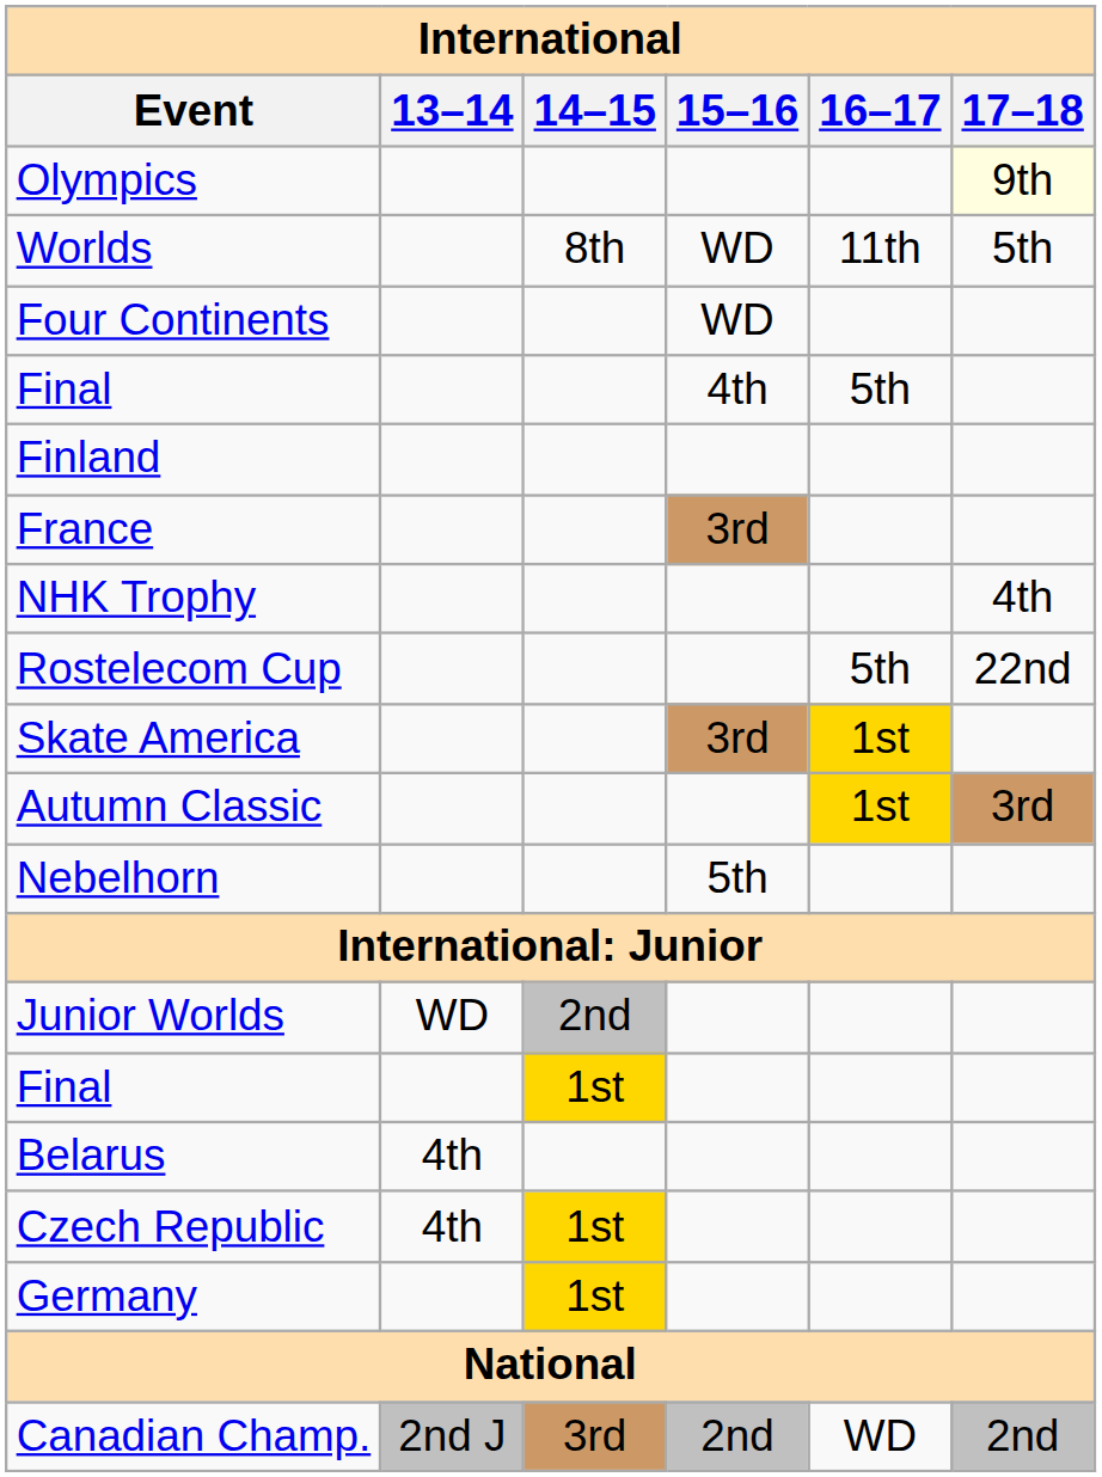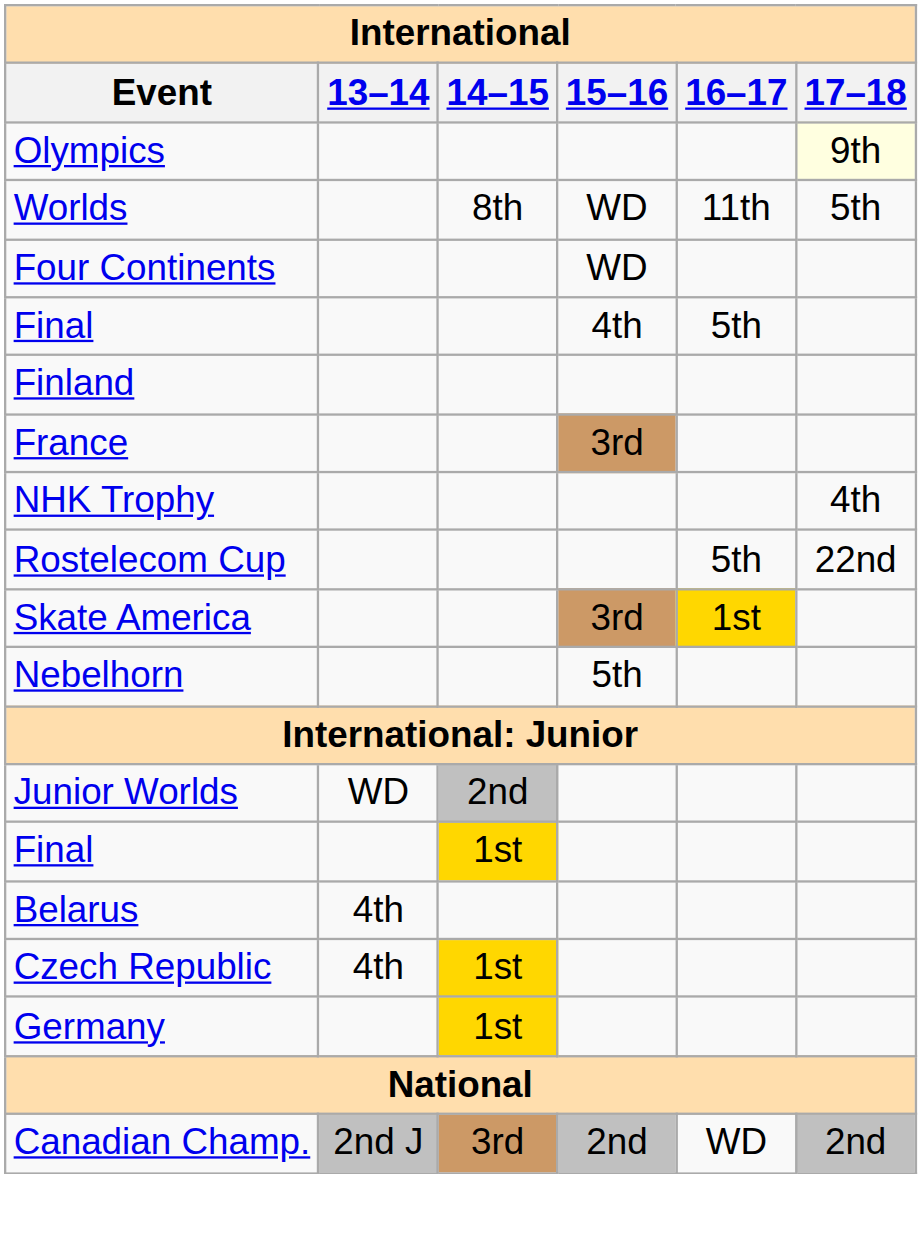- row: Autumn Classic | 1st | 3rd
